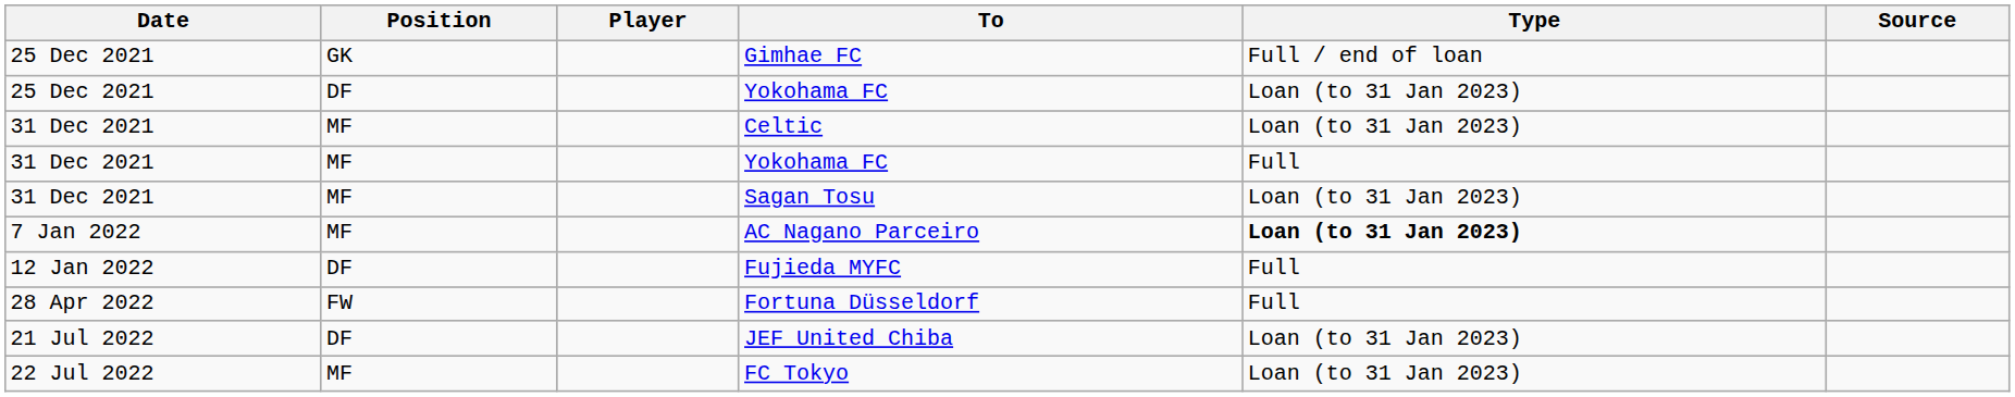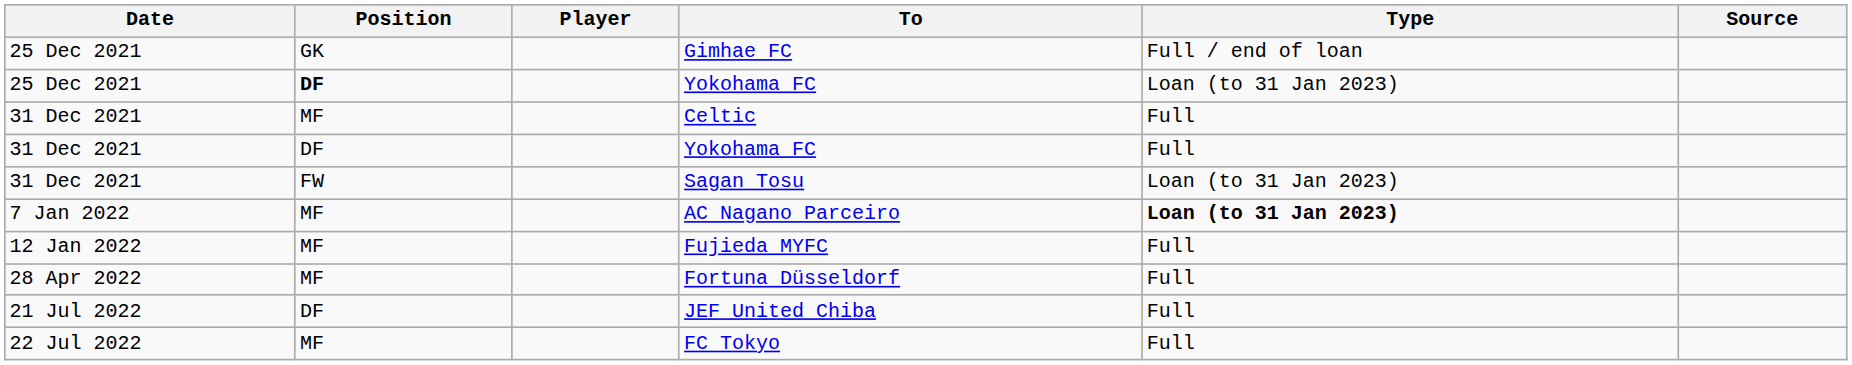25 Dec 2021 / Yokohama FC | Position: normal -> bold
Celtic | Type: Loan (to 31 Jan 2023) -> Full
31 Dec 2021 / Yokohama FC | Position: MF -> DF
Sagan Tosu | Position: MF -> FW
Fujieda MYFC | Position: DF -> MF
Fortuna Düsseldorf | Position: FW -> MF
JEF United Chiba | Type: Loan (to 31 Jan 2023) -> Full
FC Tokyo | Type: Loan (to 31 Jan 2023) -> Full
